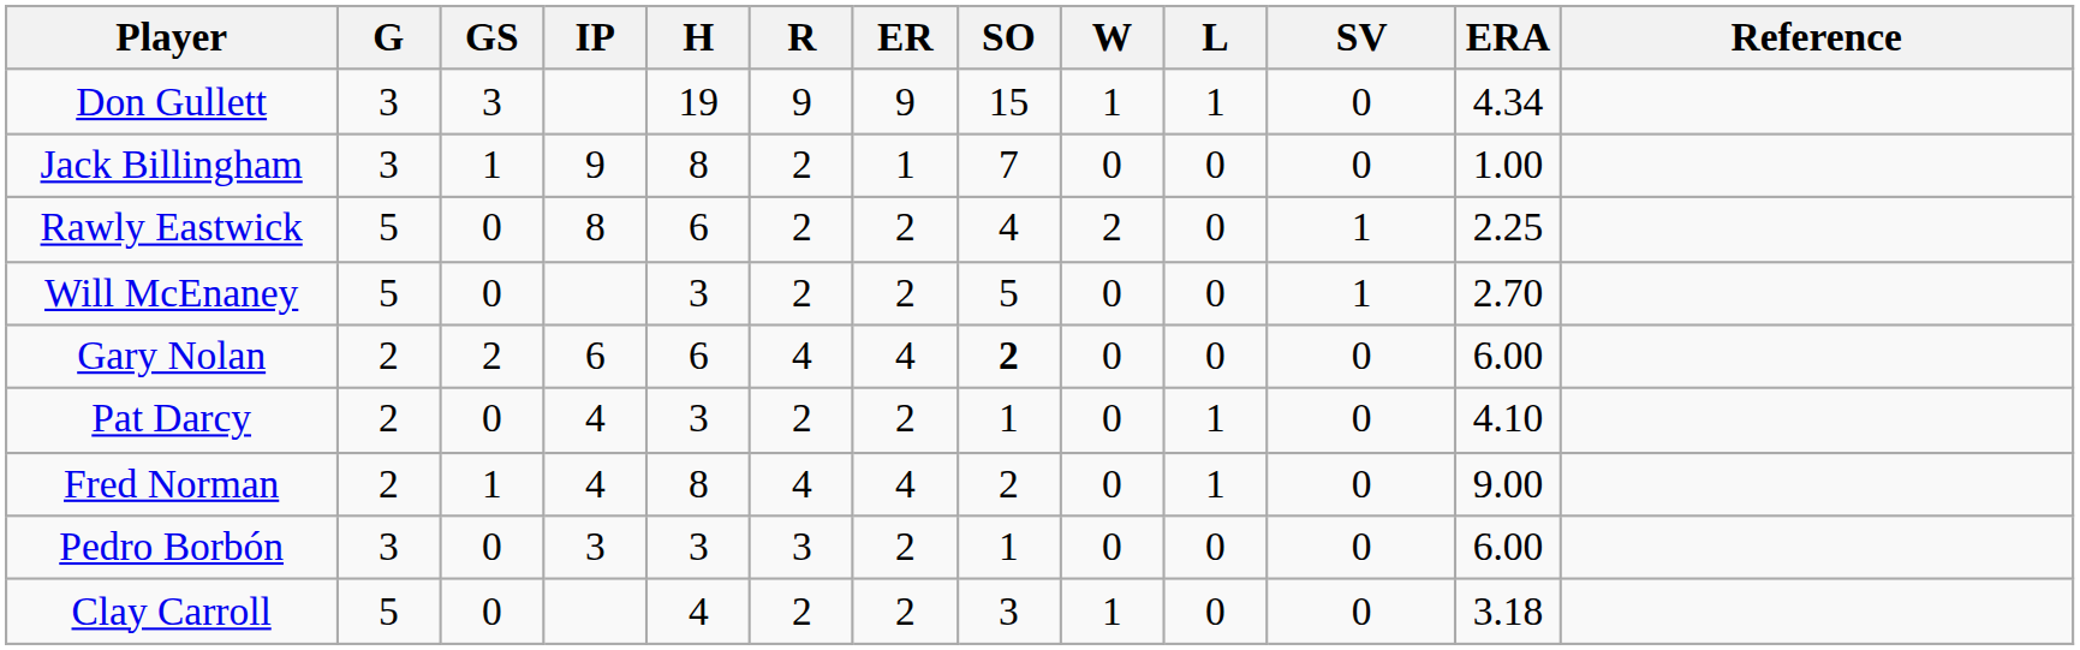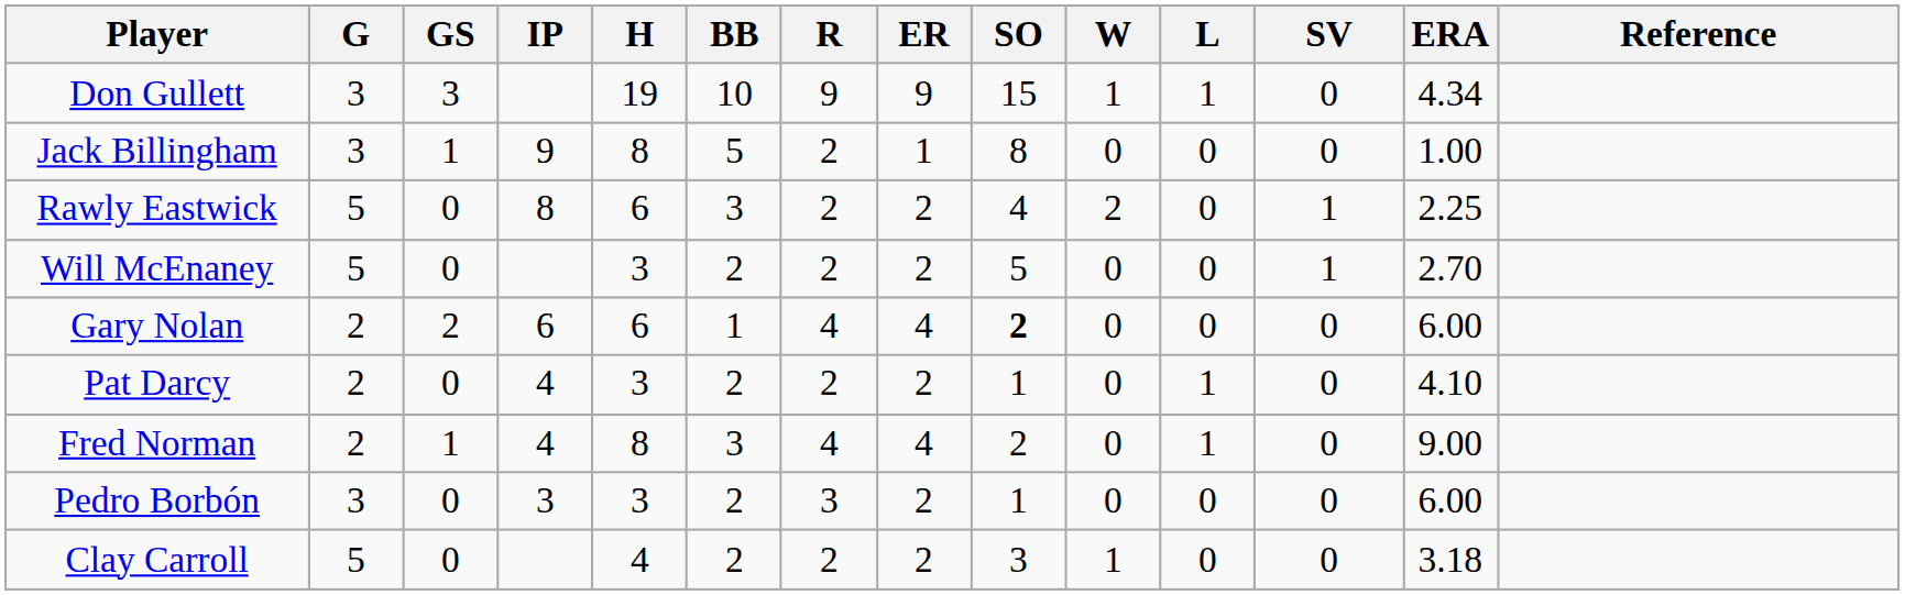+ column: BB | 10 | 5 | 3 | 2 | 1 | 2 | 3 | 2 | 2
Jack Billingham | SO: 7 -> 8
